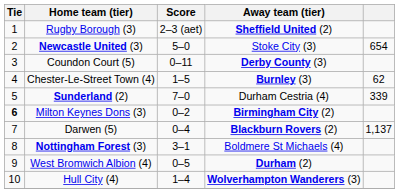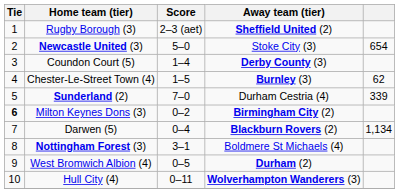Coundon Court (5) | Score: 0–11 -> 1–4
Darwen (5) | column 5: 1,137 -> 1,134
Hull City (4) | Score: 1–4 -> 0–11
